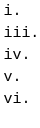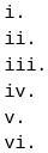+ row: ii.
